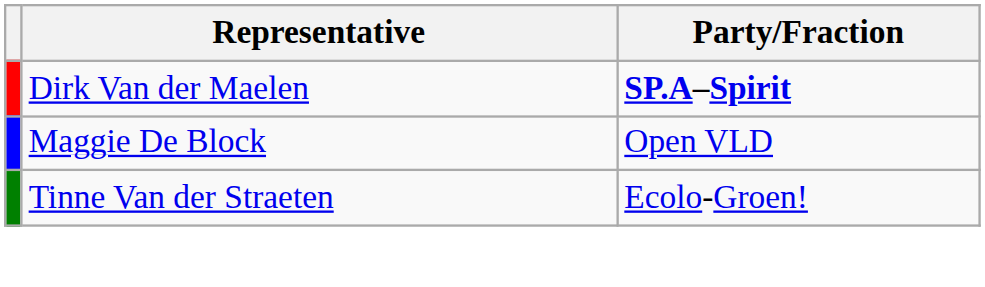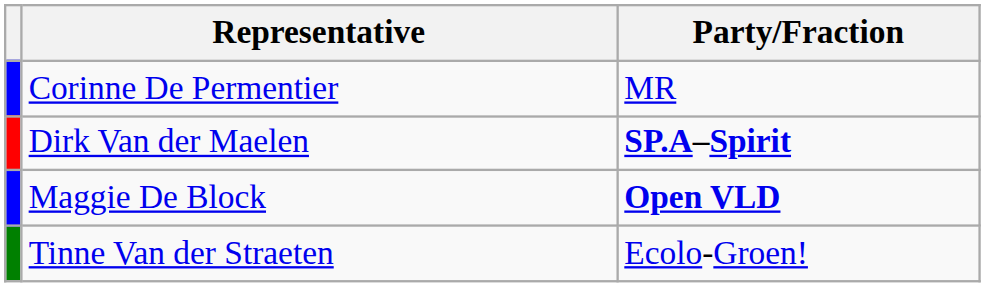+ row: Corinne De Permentier | MR
Maggie De Block | Party/Fraction: normal -> bold
